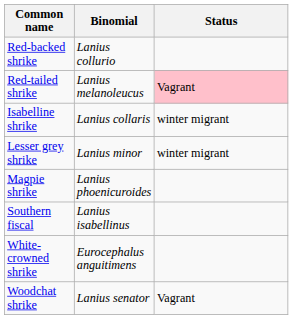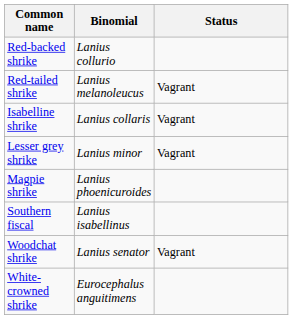Red-tailed shrike | Status: pink background -> no background
Isabelline shrike | Status: winter migrant -> Vagrant
Lesser grey shrike | Status: winter migrant -> Vagrant
rows swapped: Woodchat shrike <-> White-crowned shrike
